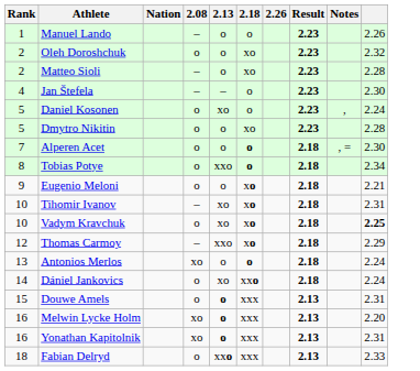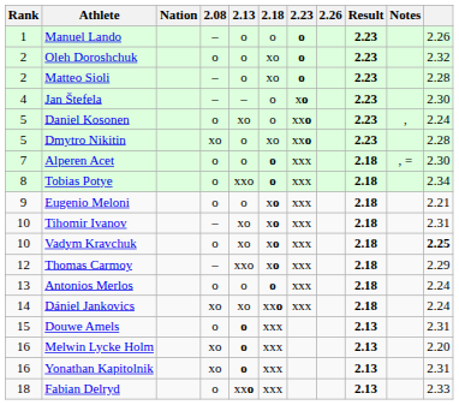+ column: 2.23 | o | o | o | xo | xxo | xxo | xxx | xxx | xxx | xxx | xxx | xxx | xxx | xxx
Dmytro Nikitin | 2.08: o -> xo
Antonios Merlos | 2.08: xo -> o
Dániel Jankovics | 2.08: o -> xo
